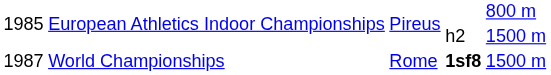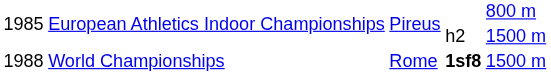World Championships | column 1: 1987 -> 1988
